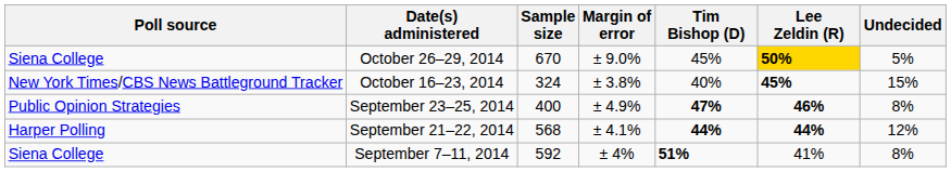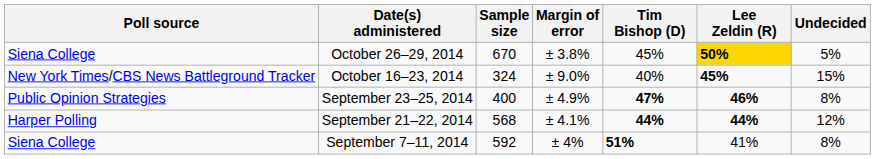October 26–29, 2014 | Margin of error: ± 9.0% -> ± 3.8%
October 16–23, 2014 | Margin of error: ± 3.8% -> ± 9.0%
